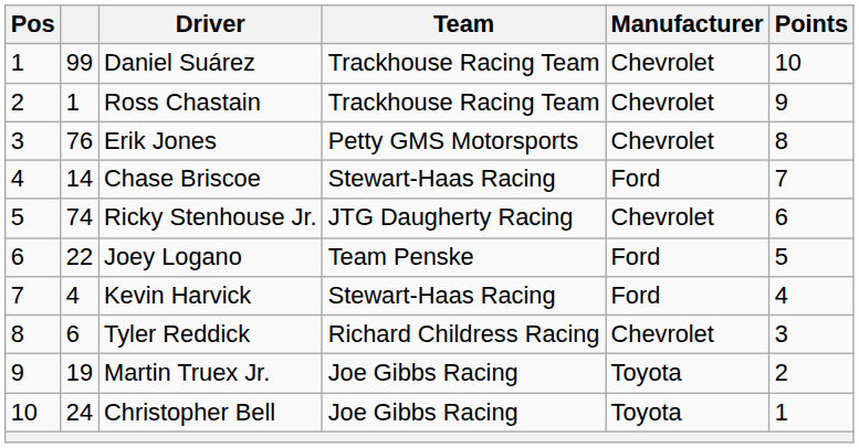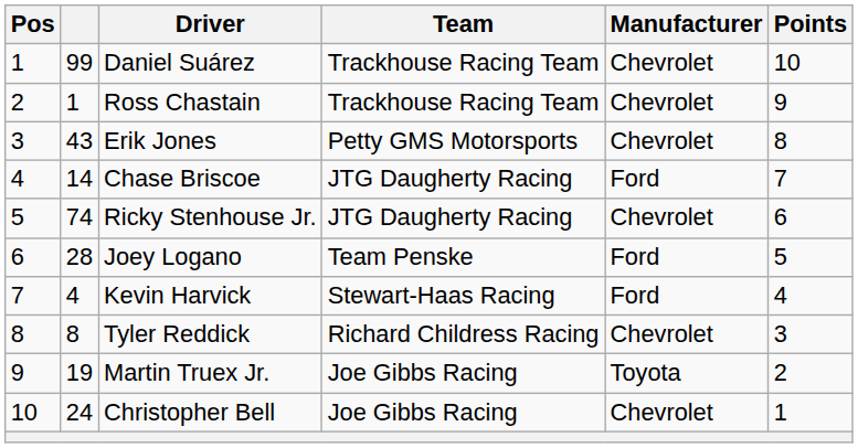Erik Jones | column 2: 76 -> 43
Chase Briscoe | Team: Stewart-Haas Racing -> JTG Daugherty Racing
Joey Logano | column 2: 22 -> 28
Tyler Reddick | column 2: 6 -> 8
Christopher Bell | Manufacturer: Toyota -> Chevrolet
